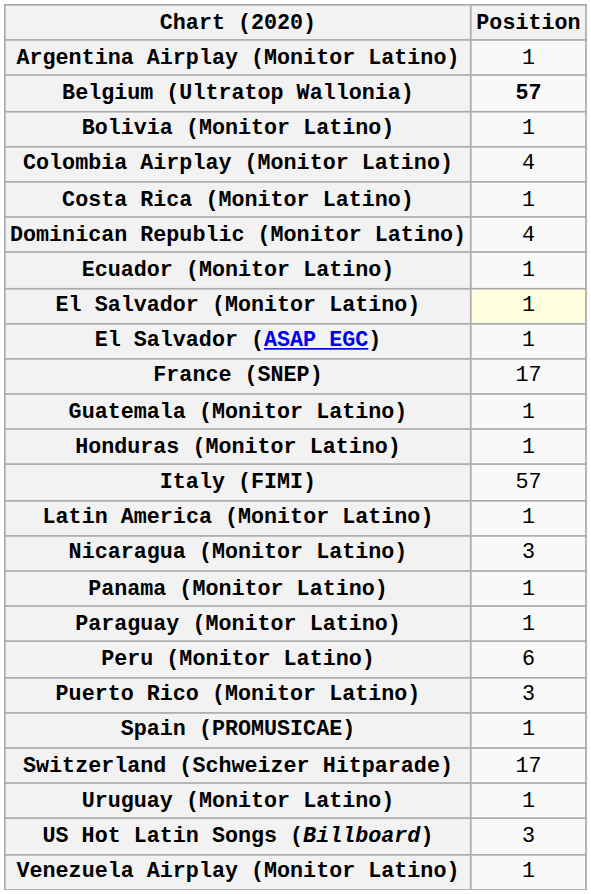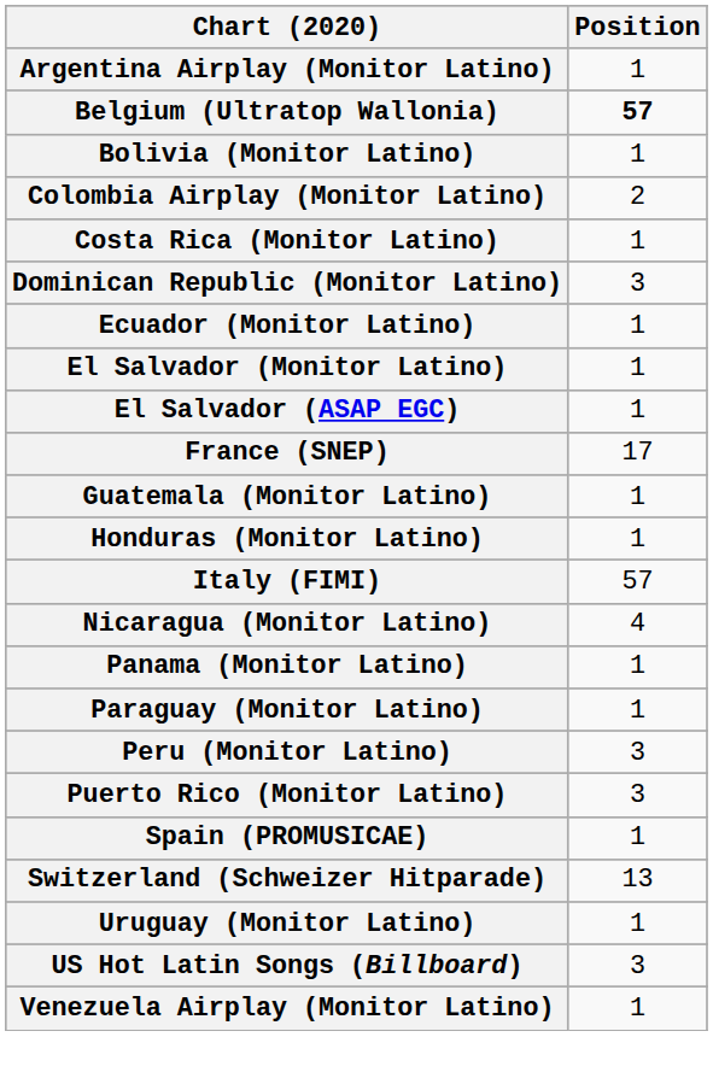Colombia Airplay (Monitor Latino) | Position: 4 -> 2
Dominican Republic (Monitor Latino) | Position: 4 -> 3
El Salvador (Monitor Latino) | Position: lightyellow background -> no background
- row: Latin America (Monitor Latino) | 1
Nicaragua (Monitor Latino) | Position: 3 -> 4
Peru (Monitor Latino) | Position: 6 -> 3
Switzerland (Schweizer Hitparade) | Position: 17 -> 13
